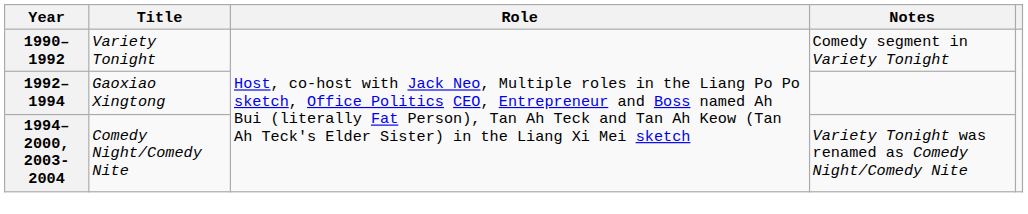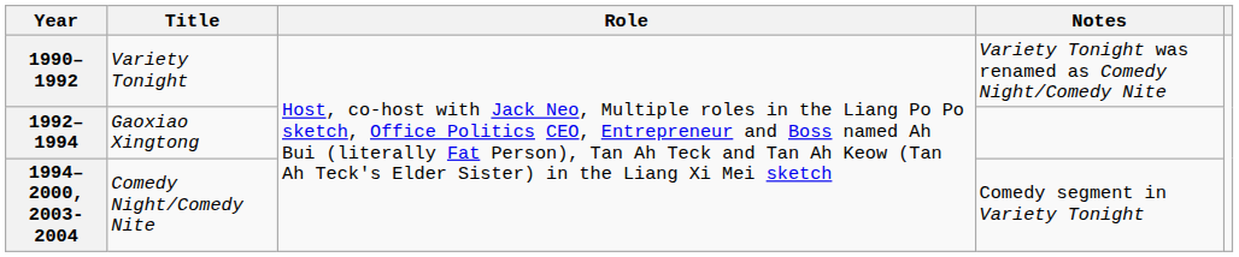1990–1992 | Notes: Comedy segment in Variety Tonight -> Variety Tonight was renamed as Comedy Night/Comedy Nite
1994–2000, 2003-2004 | Notes: Variety Tonight was renamed as Comedy Night/Comedy Nite -> Comedy segment in Variety Tonight
